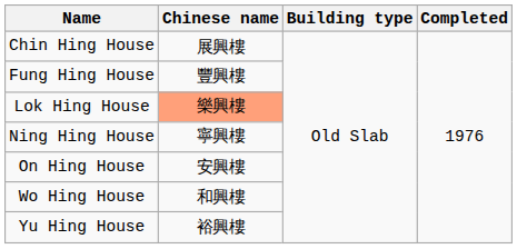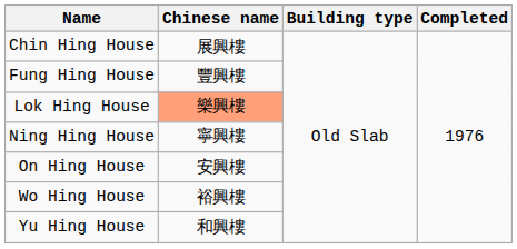Wo Hing House | Chinese name: 和興樓 -> 裕興樓
Yu Hing House | Chinese name: 裕興樓 -> 和興樓
